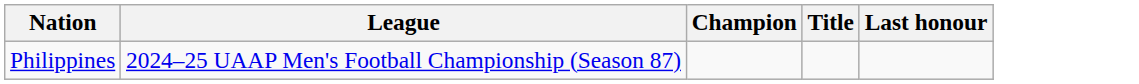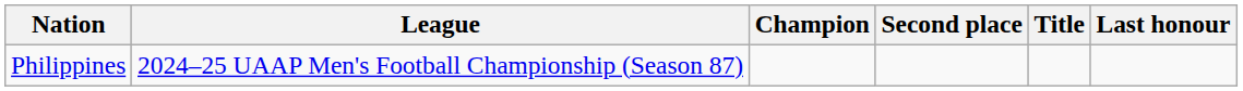+ column: Second place
